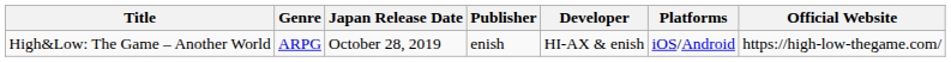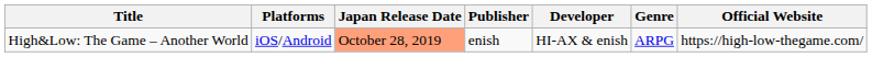columns swapped: Genre <-> Platforms
High&Low: The Game – Another World | Japan Release Date: no background -> lightsalmon background
